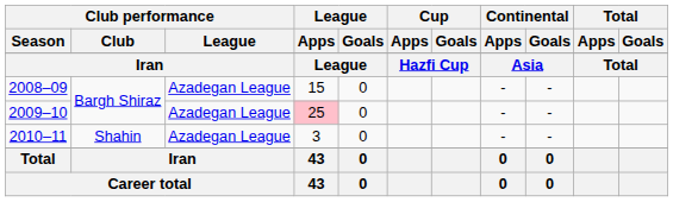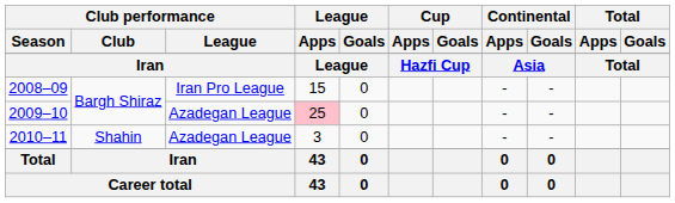2008–09 | Club performance / League: Azadegan League -> Iran Pro League
